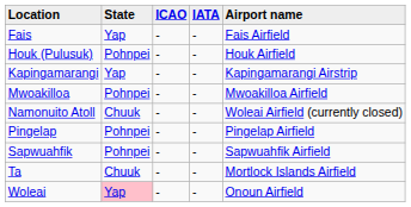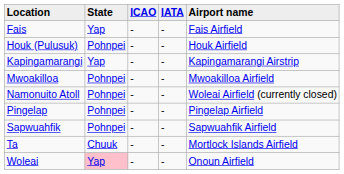Namonuito Atoll | column 2: Chuuk -> Pohnpei
